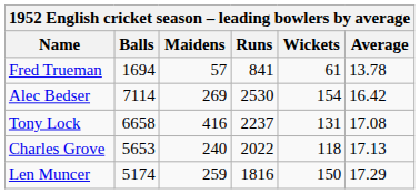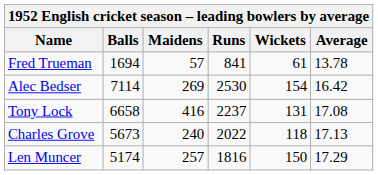Charles Grove | Balls: 5653 -> 5673
Len Muncer | Maidens: 259 -> 257
